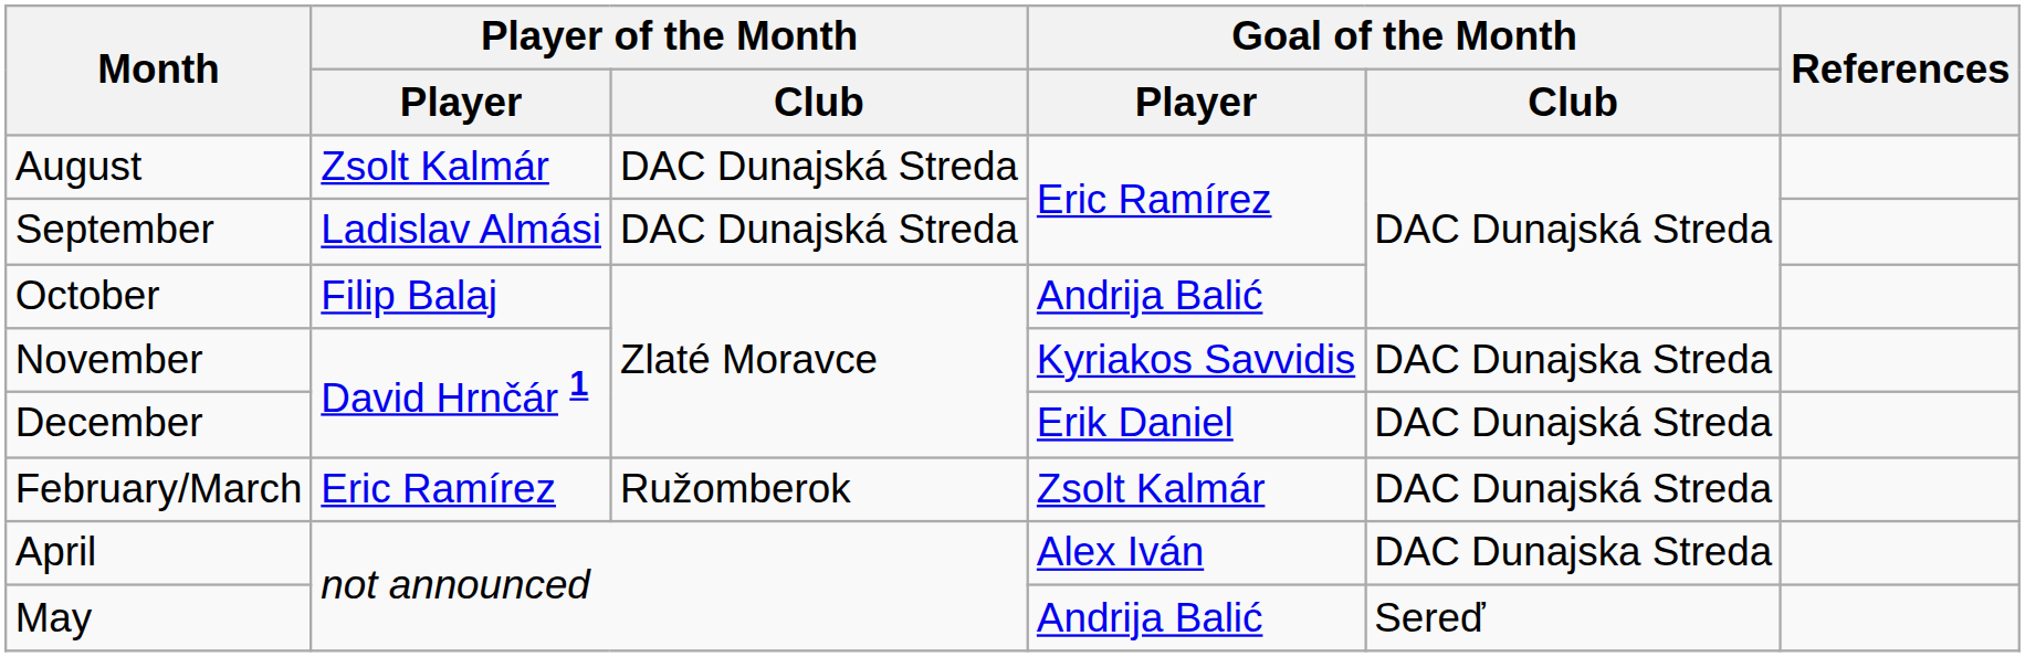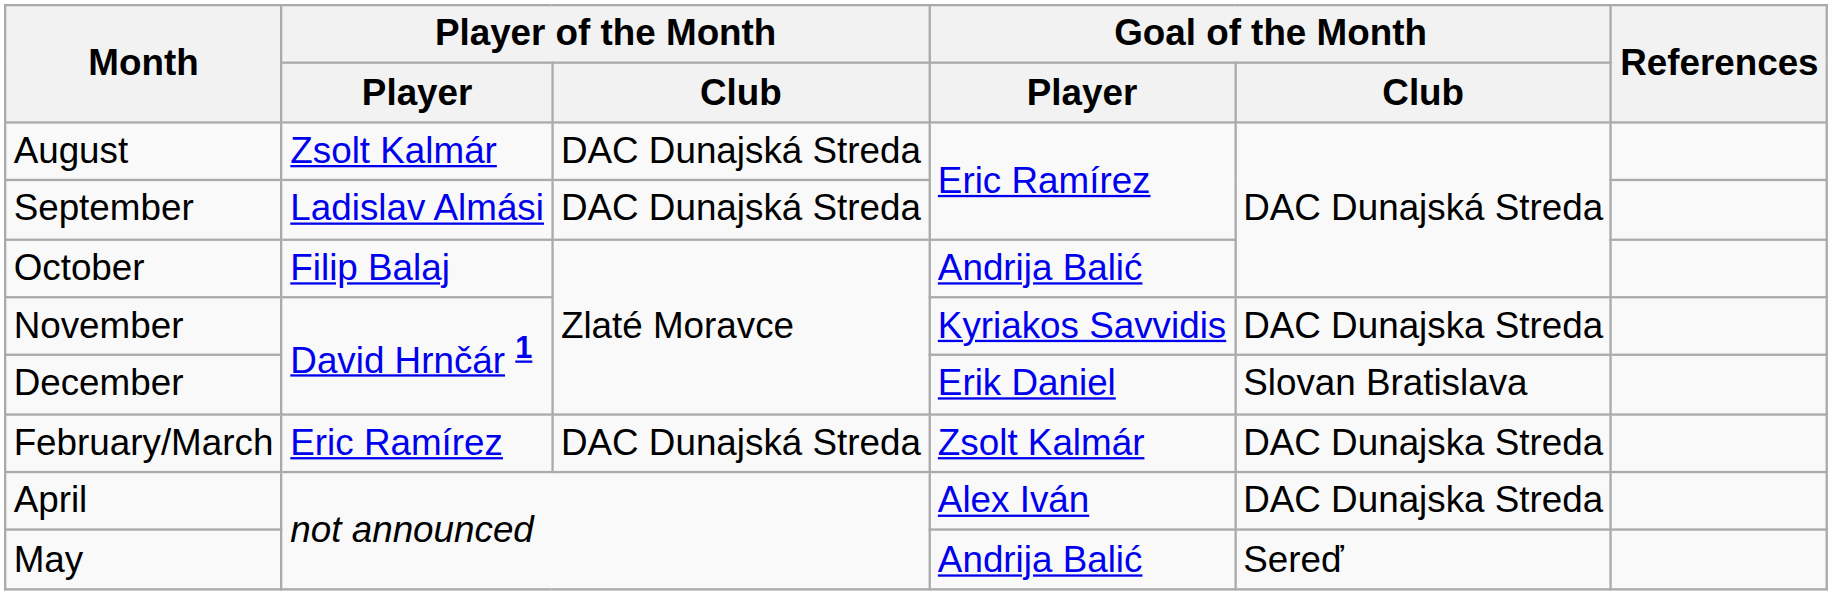December | Goal of the Month / Club: DAC Dunajská Streda -> Slovan Bratislava
February/March | Player of the Month / Club: Ružomberok -> DAC Dunajská Streda
February/March | Goal of the Month / Club: DAC Dunajská Streda -> DAC Dunajska Streda
